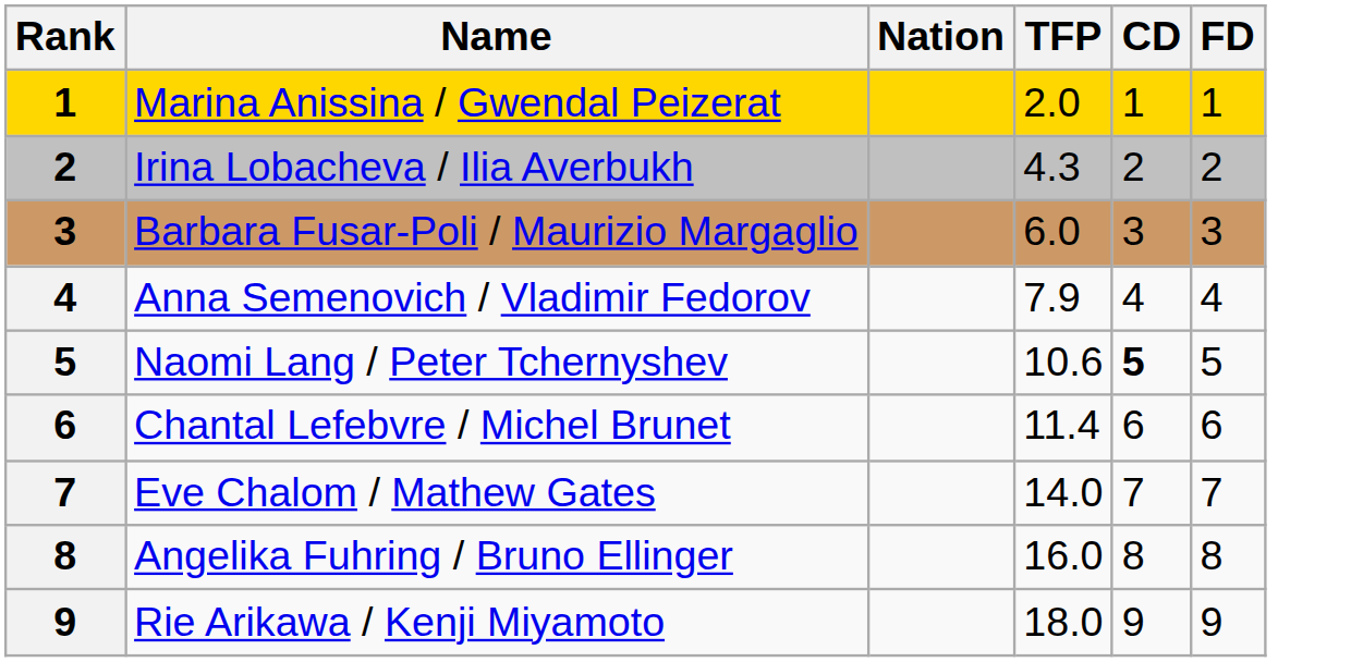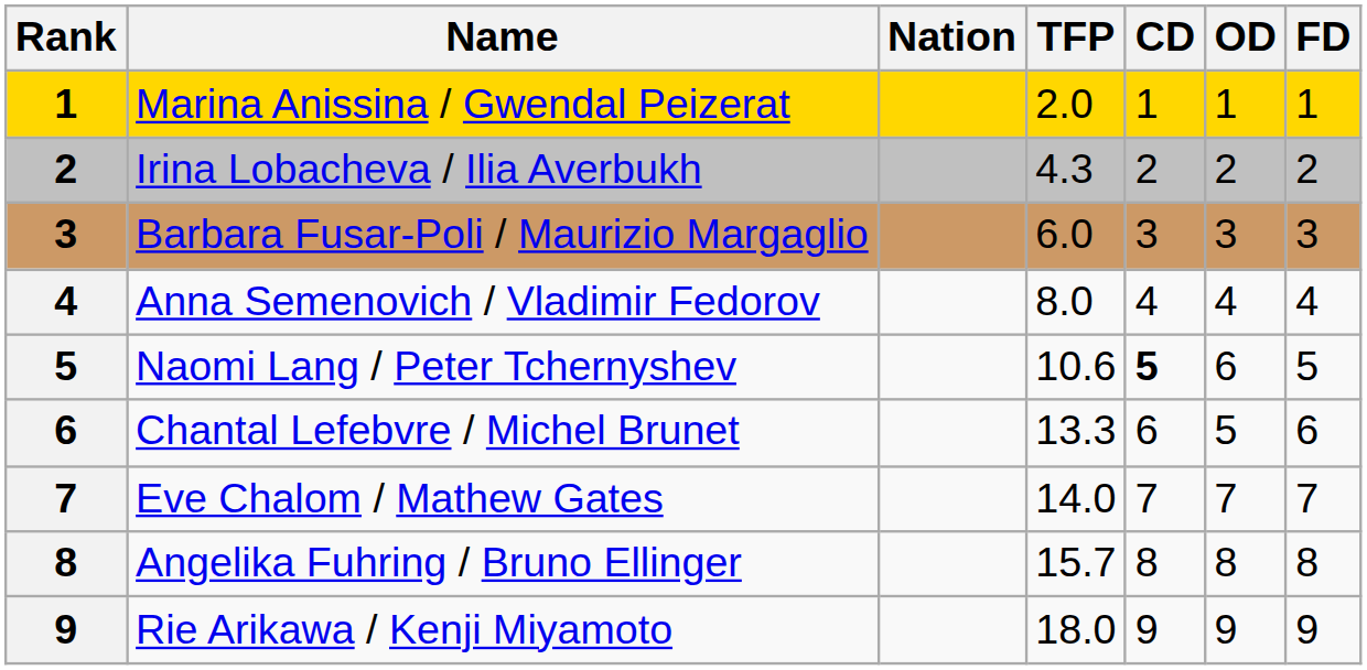+ column: OD | 1 | 2 | 3 | 4 | 6 | 5 | 7 | 8 | 9
Anna Semenovich / Vladimir Fedorov | TFP: 7.9 -> 8.0
Chantal Lefebvre / Michel Brunet | TFP: 11.4 -> 13.3
Angelika Fuhring / Bruno Ellinger | TFP: 16.0 -> 15.7
